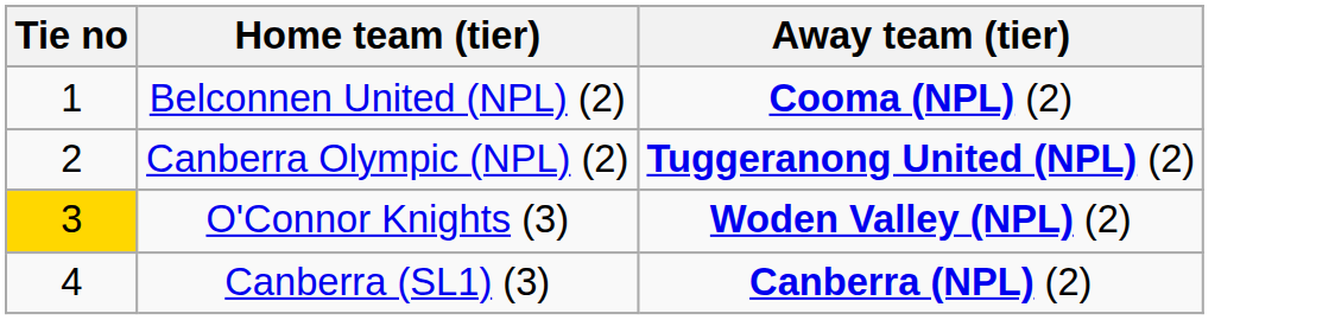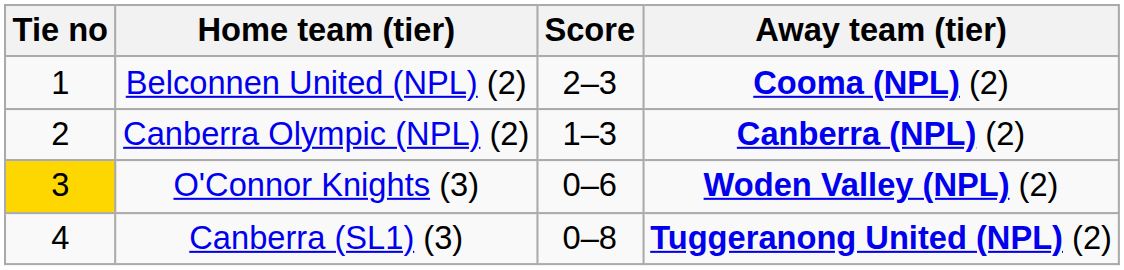+ column: Score | 2–3 | 1–3 | 0–6 | 0–8
Canberra Olympic (NPL) (2) | Away team (tier): Tuggeranong United (NPL) (2) -> Canberra (NPL) (2)
Canberra (SL1) (3) | Away team (tier): Canberra (NPL) (2) -> Tuggeranong United (NPL) (2)
